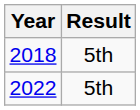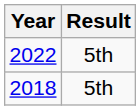rows swapped: 2018 <-> 2022
